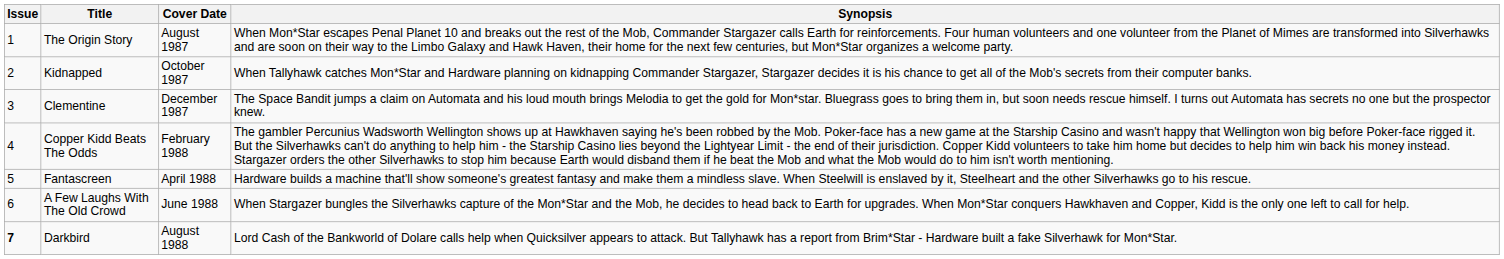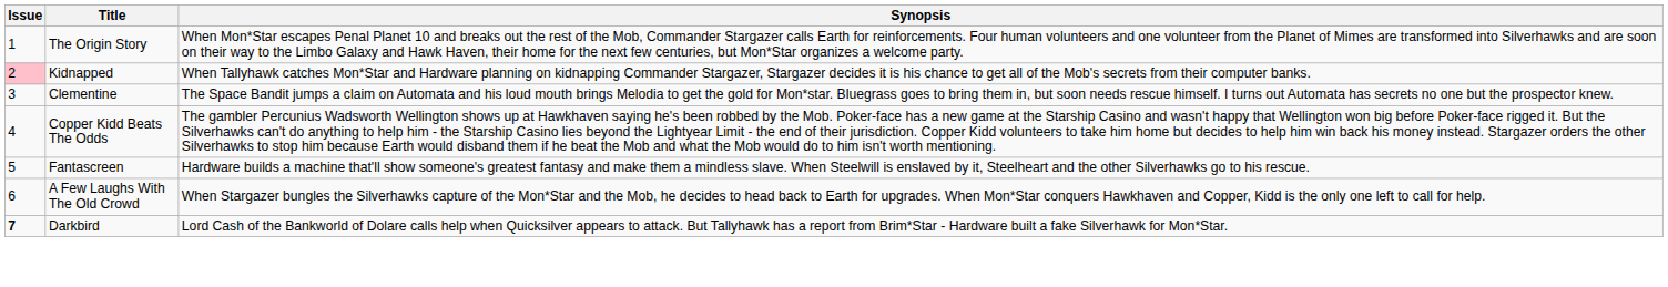- column: Cover Date | August 1987 | October 1987 | December 1987 | February 1988 | April 1988 | June 1988 | August 1988
Kidnapped | Issue: no background -> pink background
